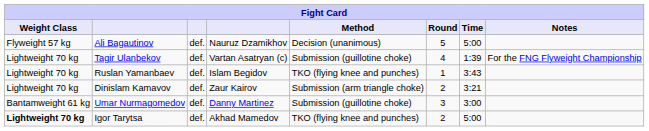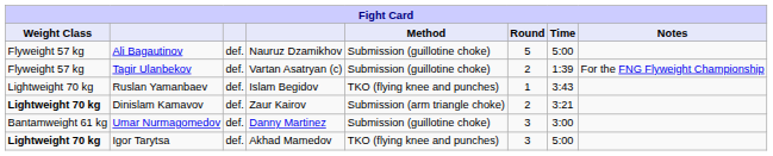Ali Bagautinov | Method: Decision (unanimous) -> Submission (guillotine choke)
Tagir Ulanbekov | Weight Class: Lightweight 70 kg -> Flyweight 57 kg
Tagir Ulanbekov | Round: 4 -> 2
Dinislam Kamavov | Weight Class: normal -> bold
Igor Tarytsa | Round: 2 -> 3
